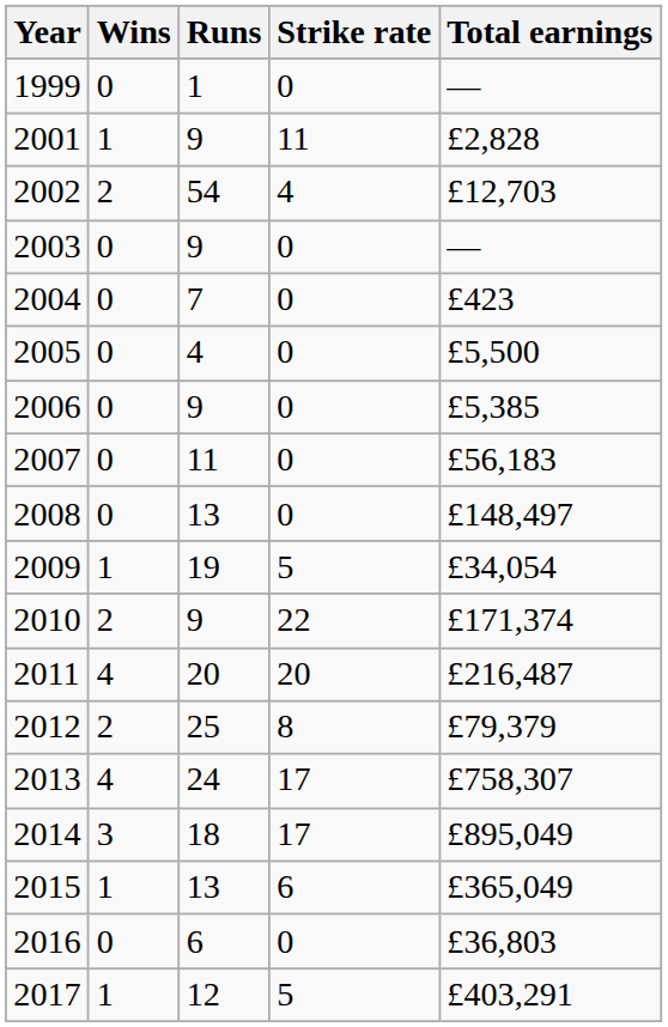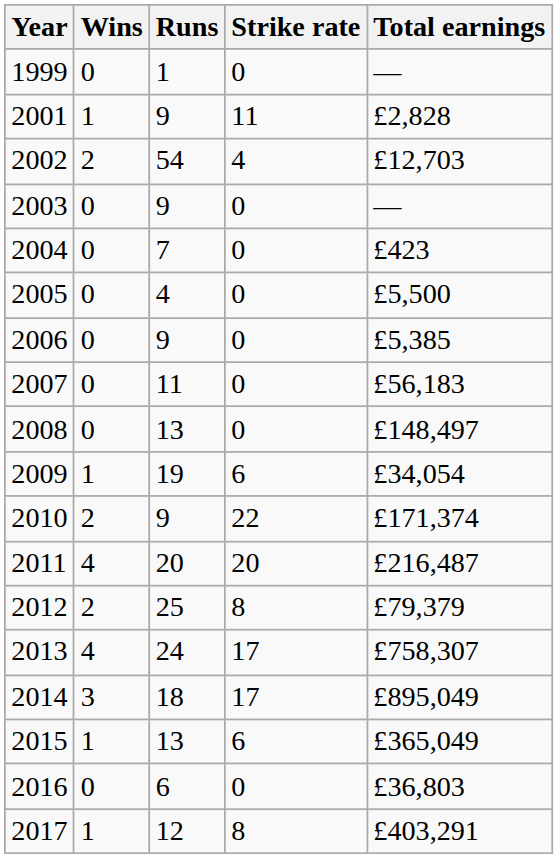2009 | Strike rate: 5 -> 6
2017 | Strike rate: 5 -> 8
